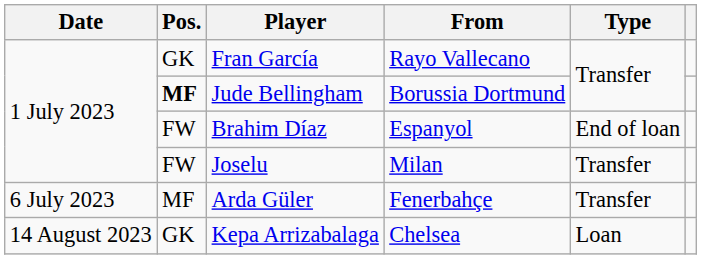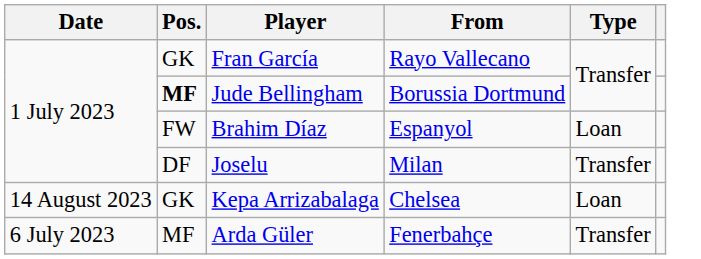Brahim Díaz | Type: End of loan -> Loan
Joselu | Pos.: FW -> DF
rows swapped: Arda Güler <-> Kepa Arrizabalaga
